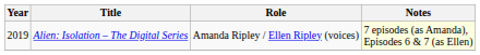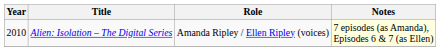Alien: Isolation – The Digital Series | Year: 2019 -> 2010
